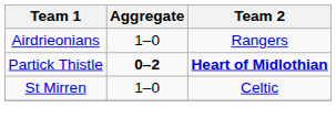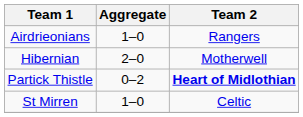+ row: Hibernian | 2–0 | Motherwell
Partick Thistle | Aggregate: bold -> normal
